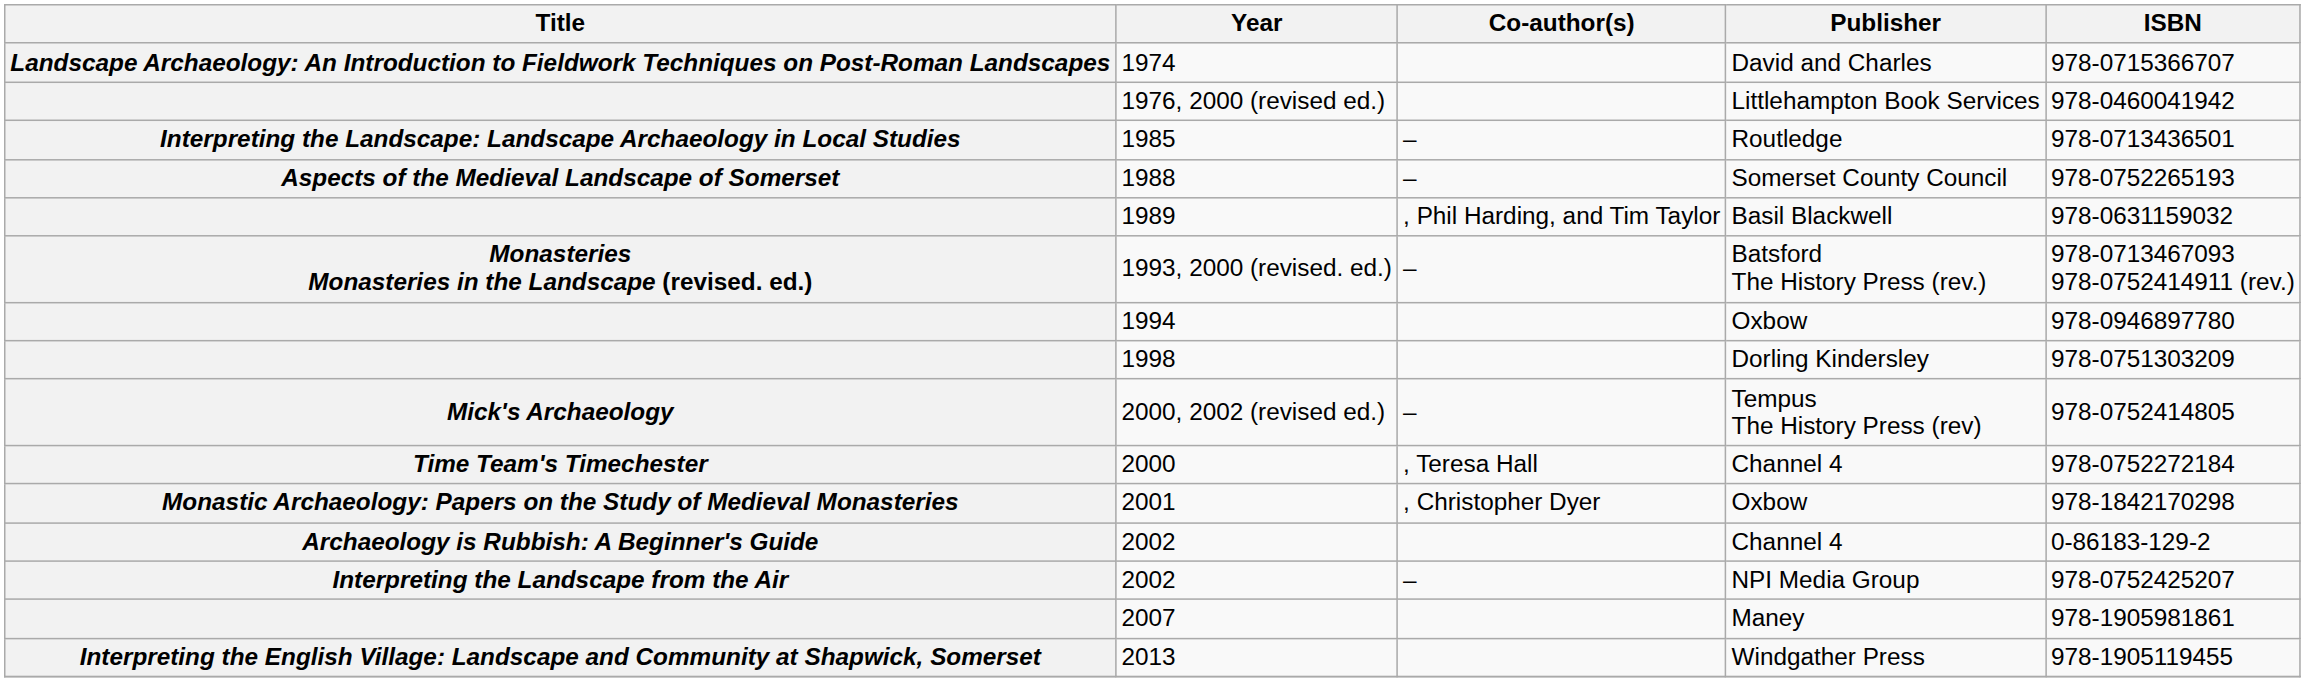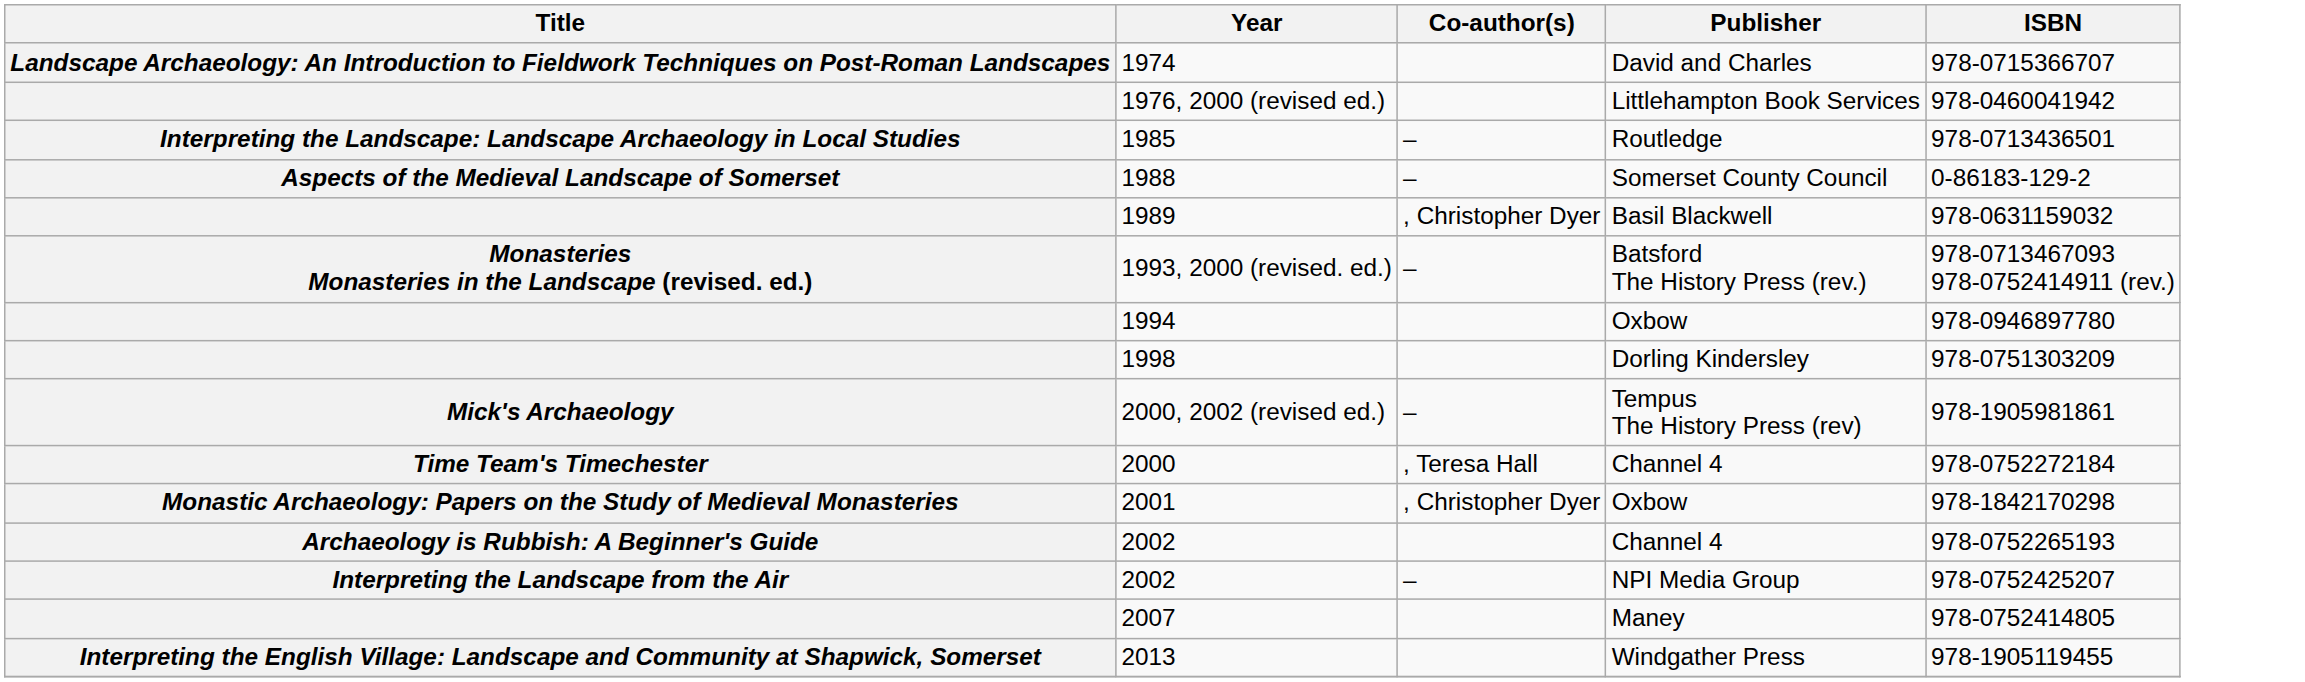1988 | ISBN: 978-0752265193 -> 0-86183-129-2
1989 | Co-author(s): , Phil Harding, and Tim Taylor -> , Christopher Dyer
2000, 2002 (revised ed.) | ISBN: 978-0752414805 -> 978-1905981861
2002 / Channel 4 | ISBN: 0-86183-129-2 -> 978-0752265193
2007 | ISBN: 978-1905981861 -> 978-0752414805
